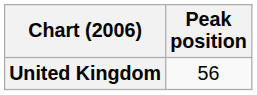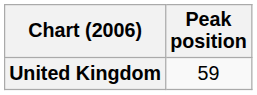United Kingdom | Peak position: 56 -> 59
